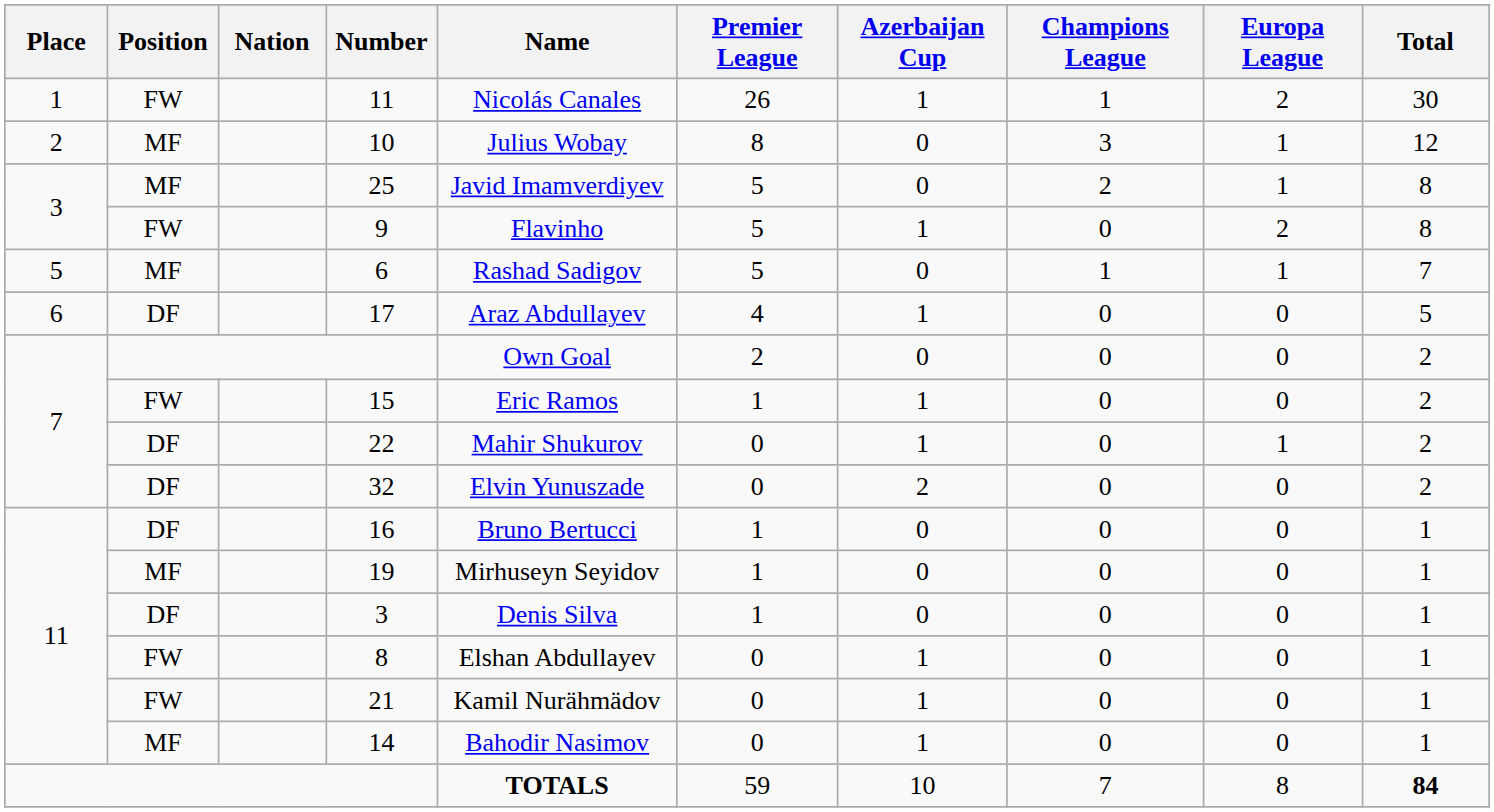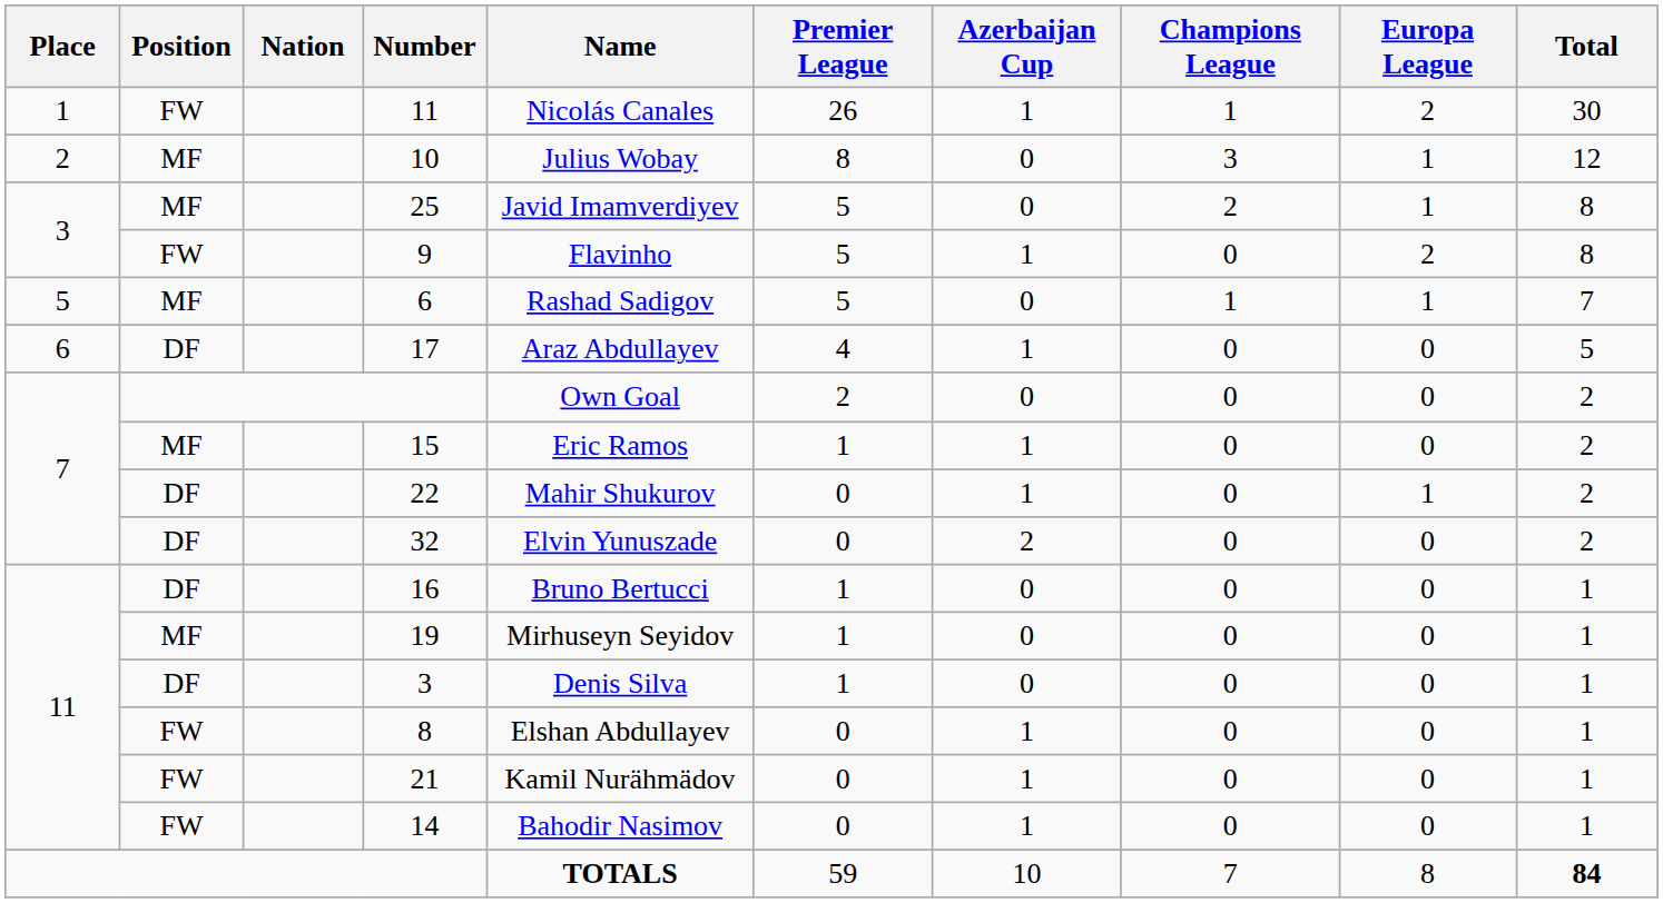15 | Position: FW -> MF
14 | Position: MF -> FW
